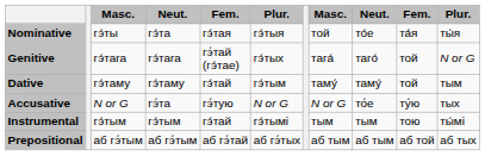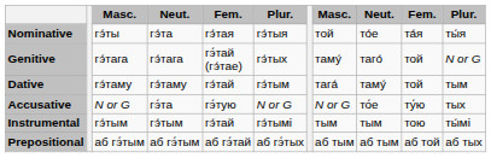Genitive | column 8: тага́ -> таму́
Dative | column 8: таму́ -> тага́
